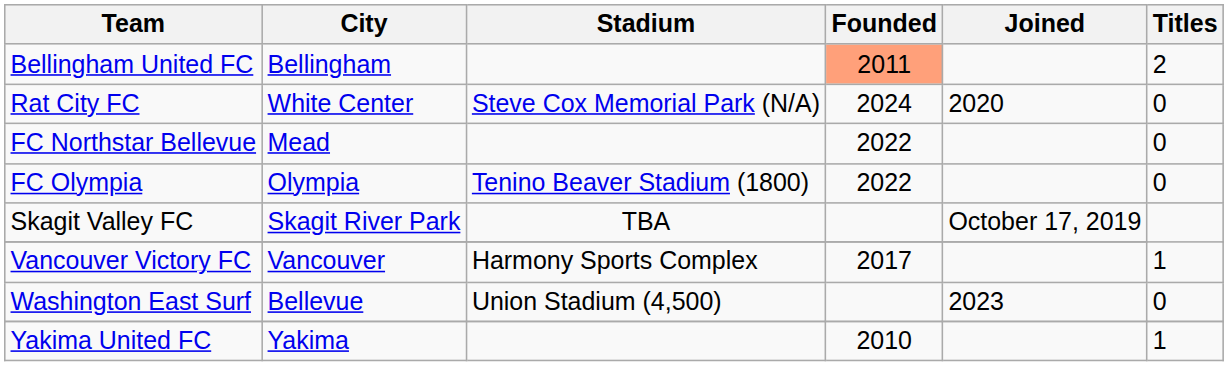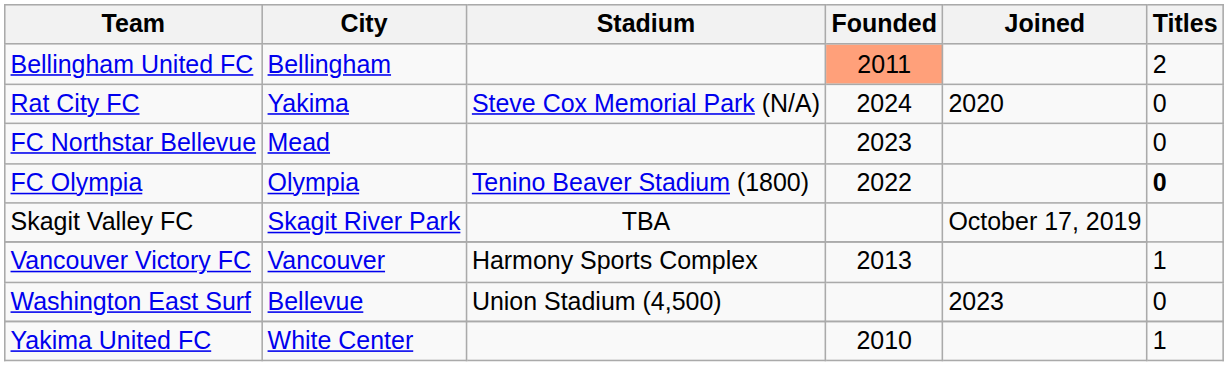Rat City FC | City: White Center -> Yakima
FC Northstar Bellevue | Founded: 2022 -> 2023
FC Olympia | Titles: normal -> bold
Vancouver Victory FC | Founded: 2017 -> 2013
Yakima United FC | City: Yakima -> White Center
